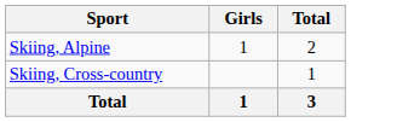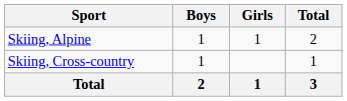+ column: Boys | 1 | 1 | 2
